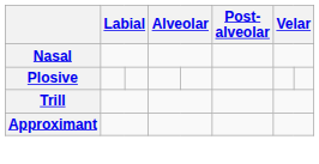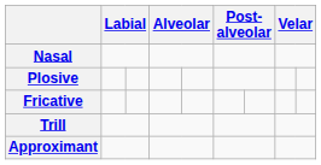+ row: Fricative
